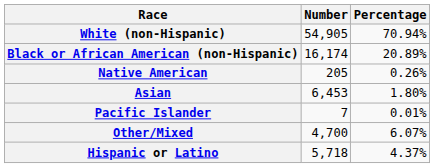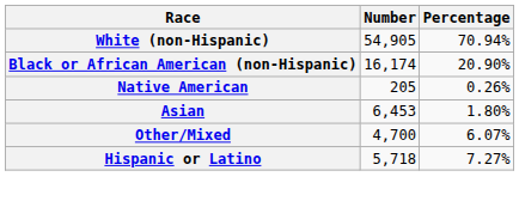Black or African American (non-Hispanic) | Percentage: 20.89% -> 20.90%
- row: Pacific Islander | 7 | 0.01%
Hispanic or Latino | Percentage: 4.37% -> 7.27%
